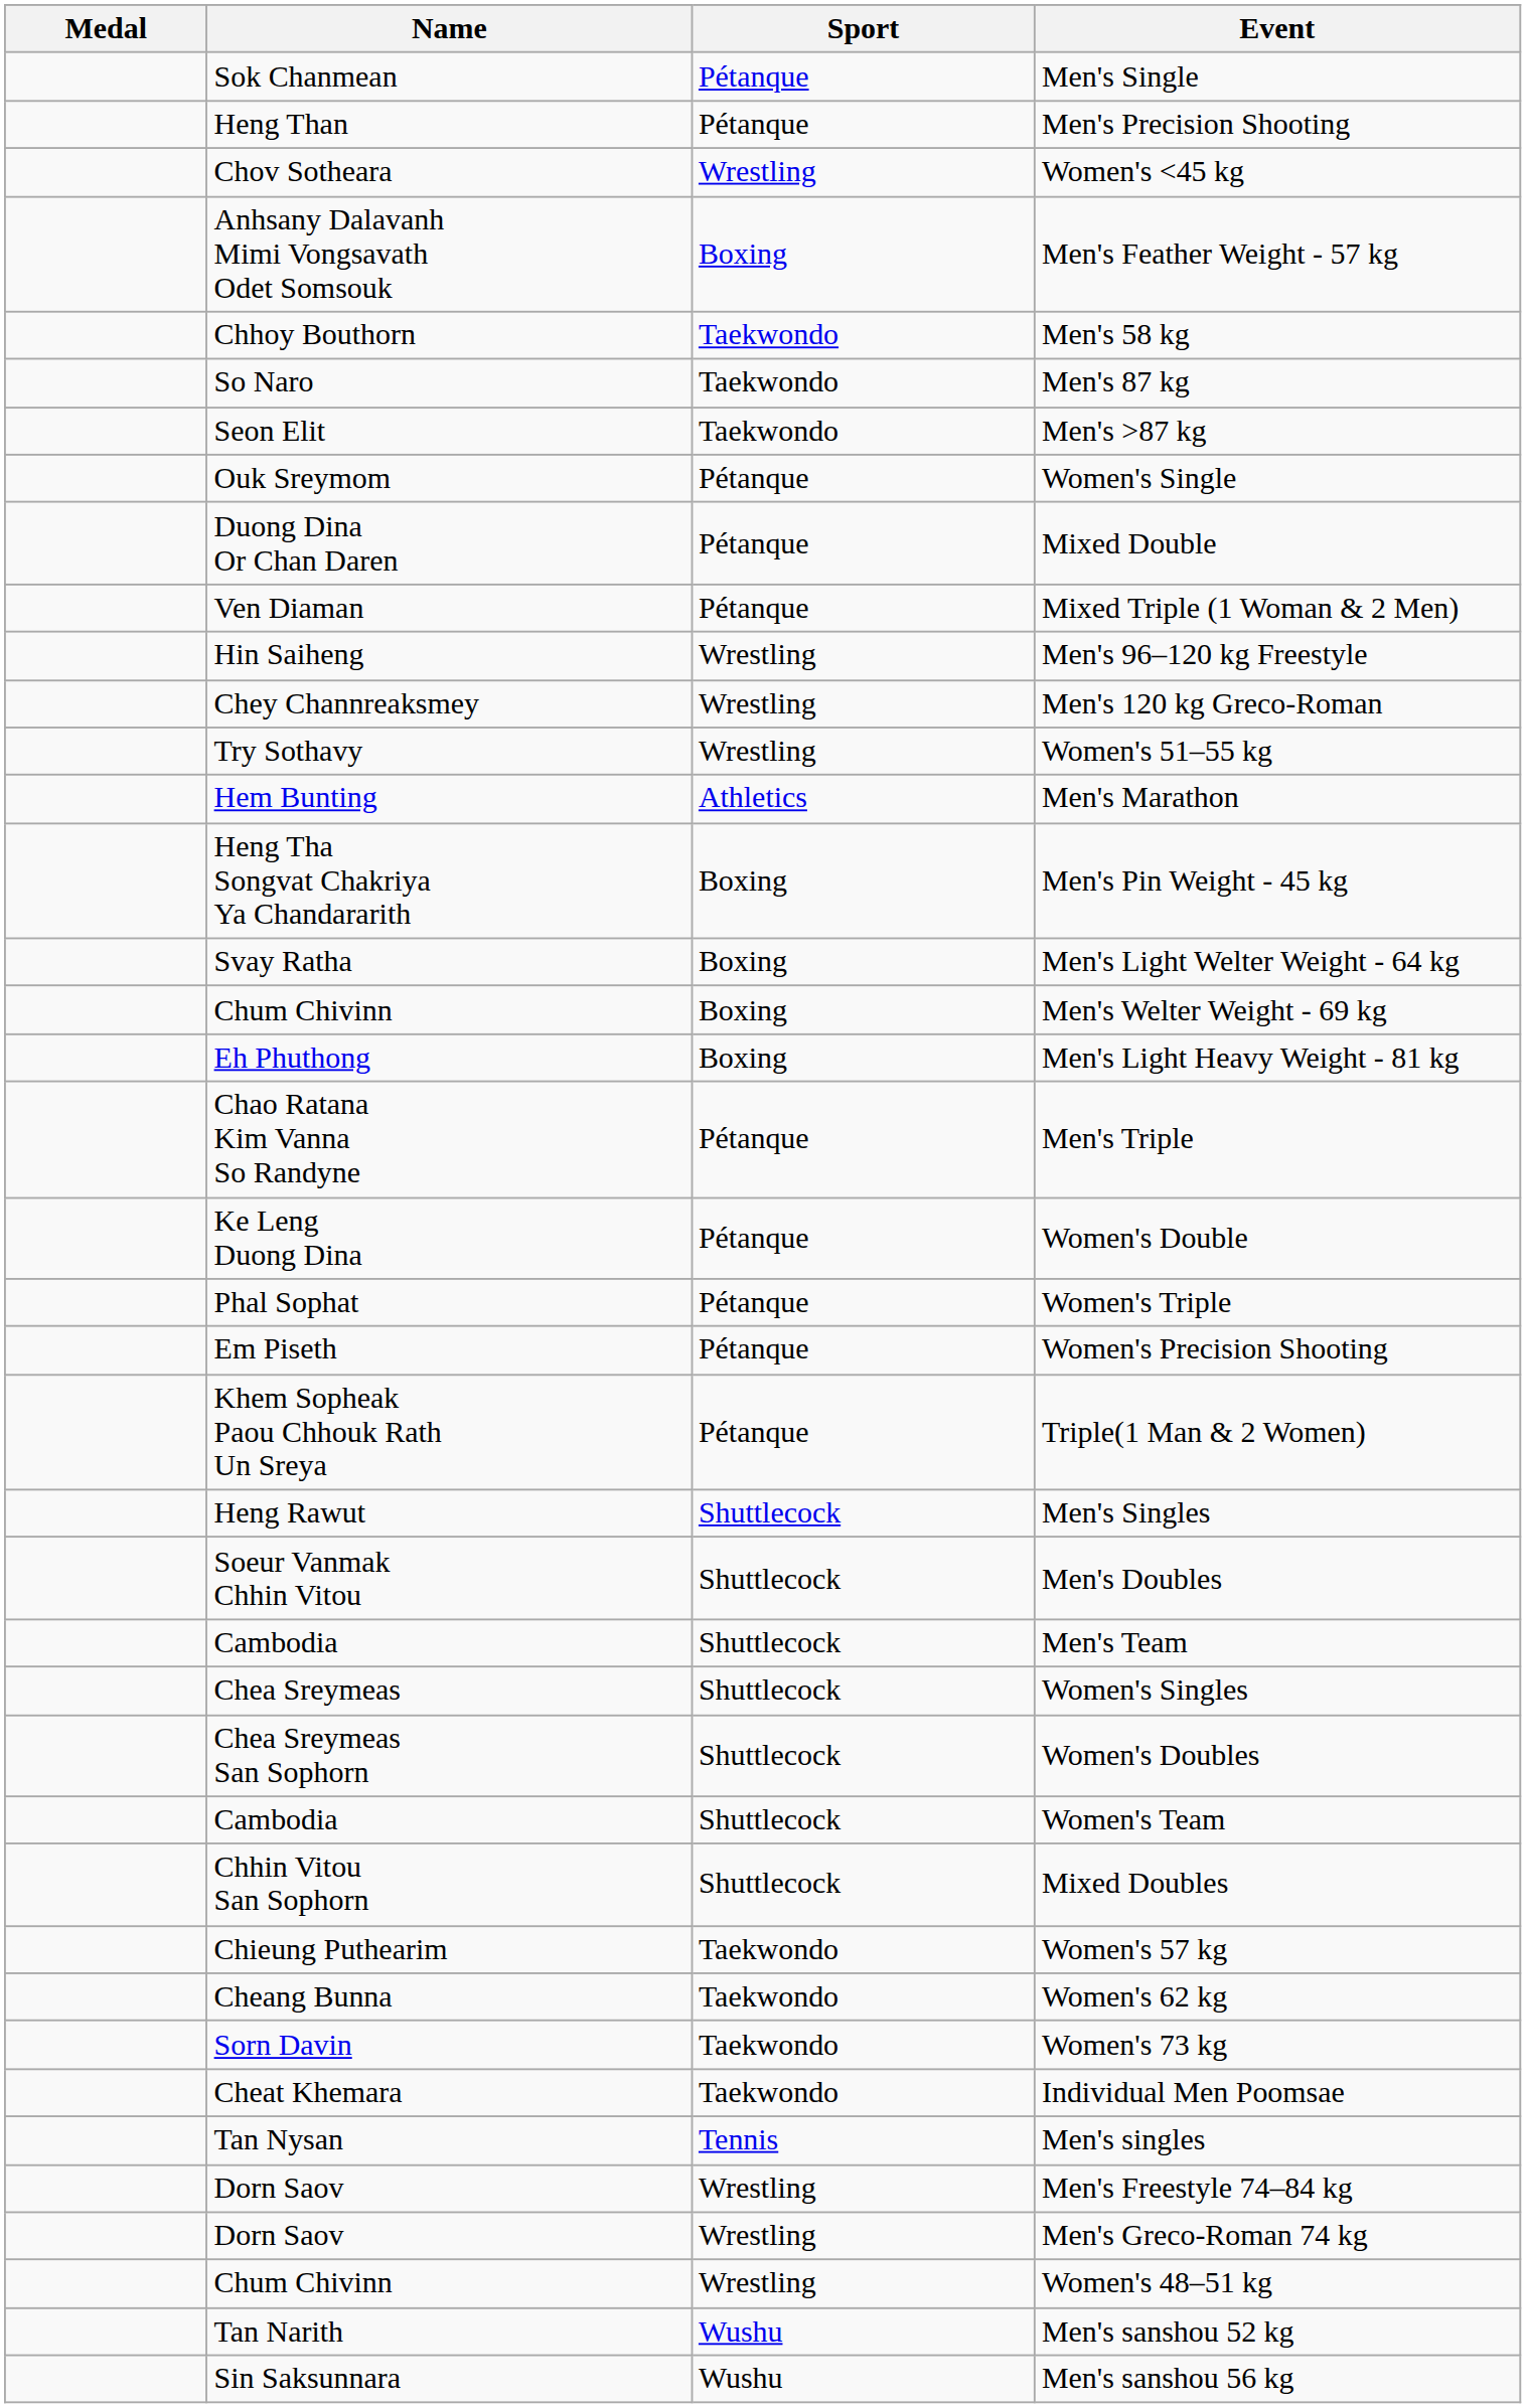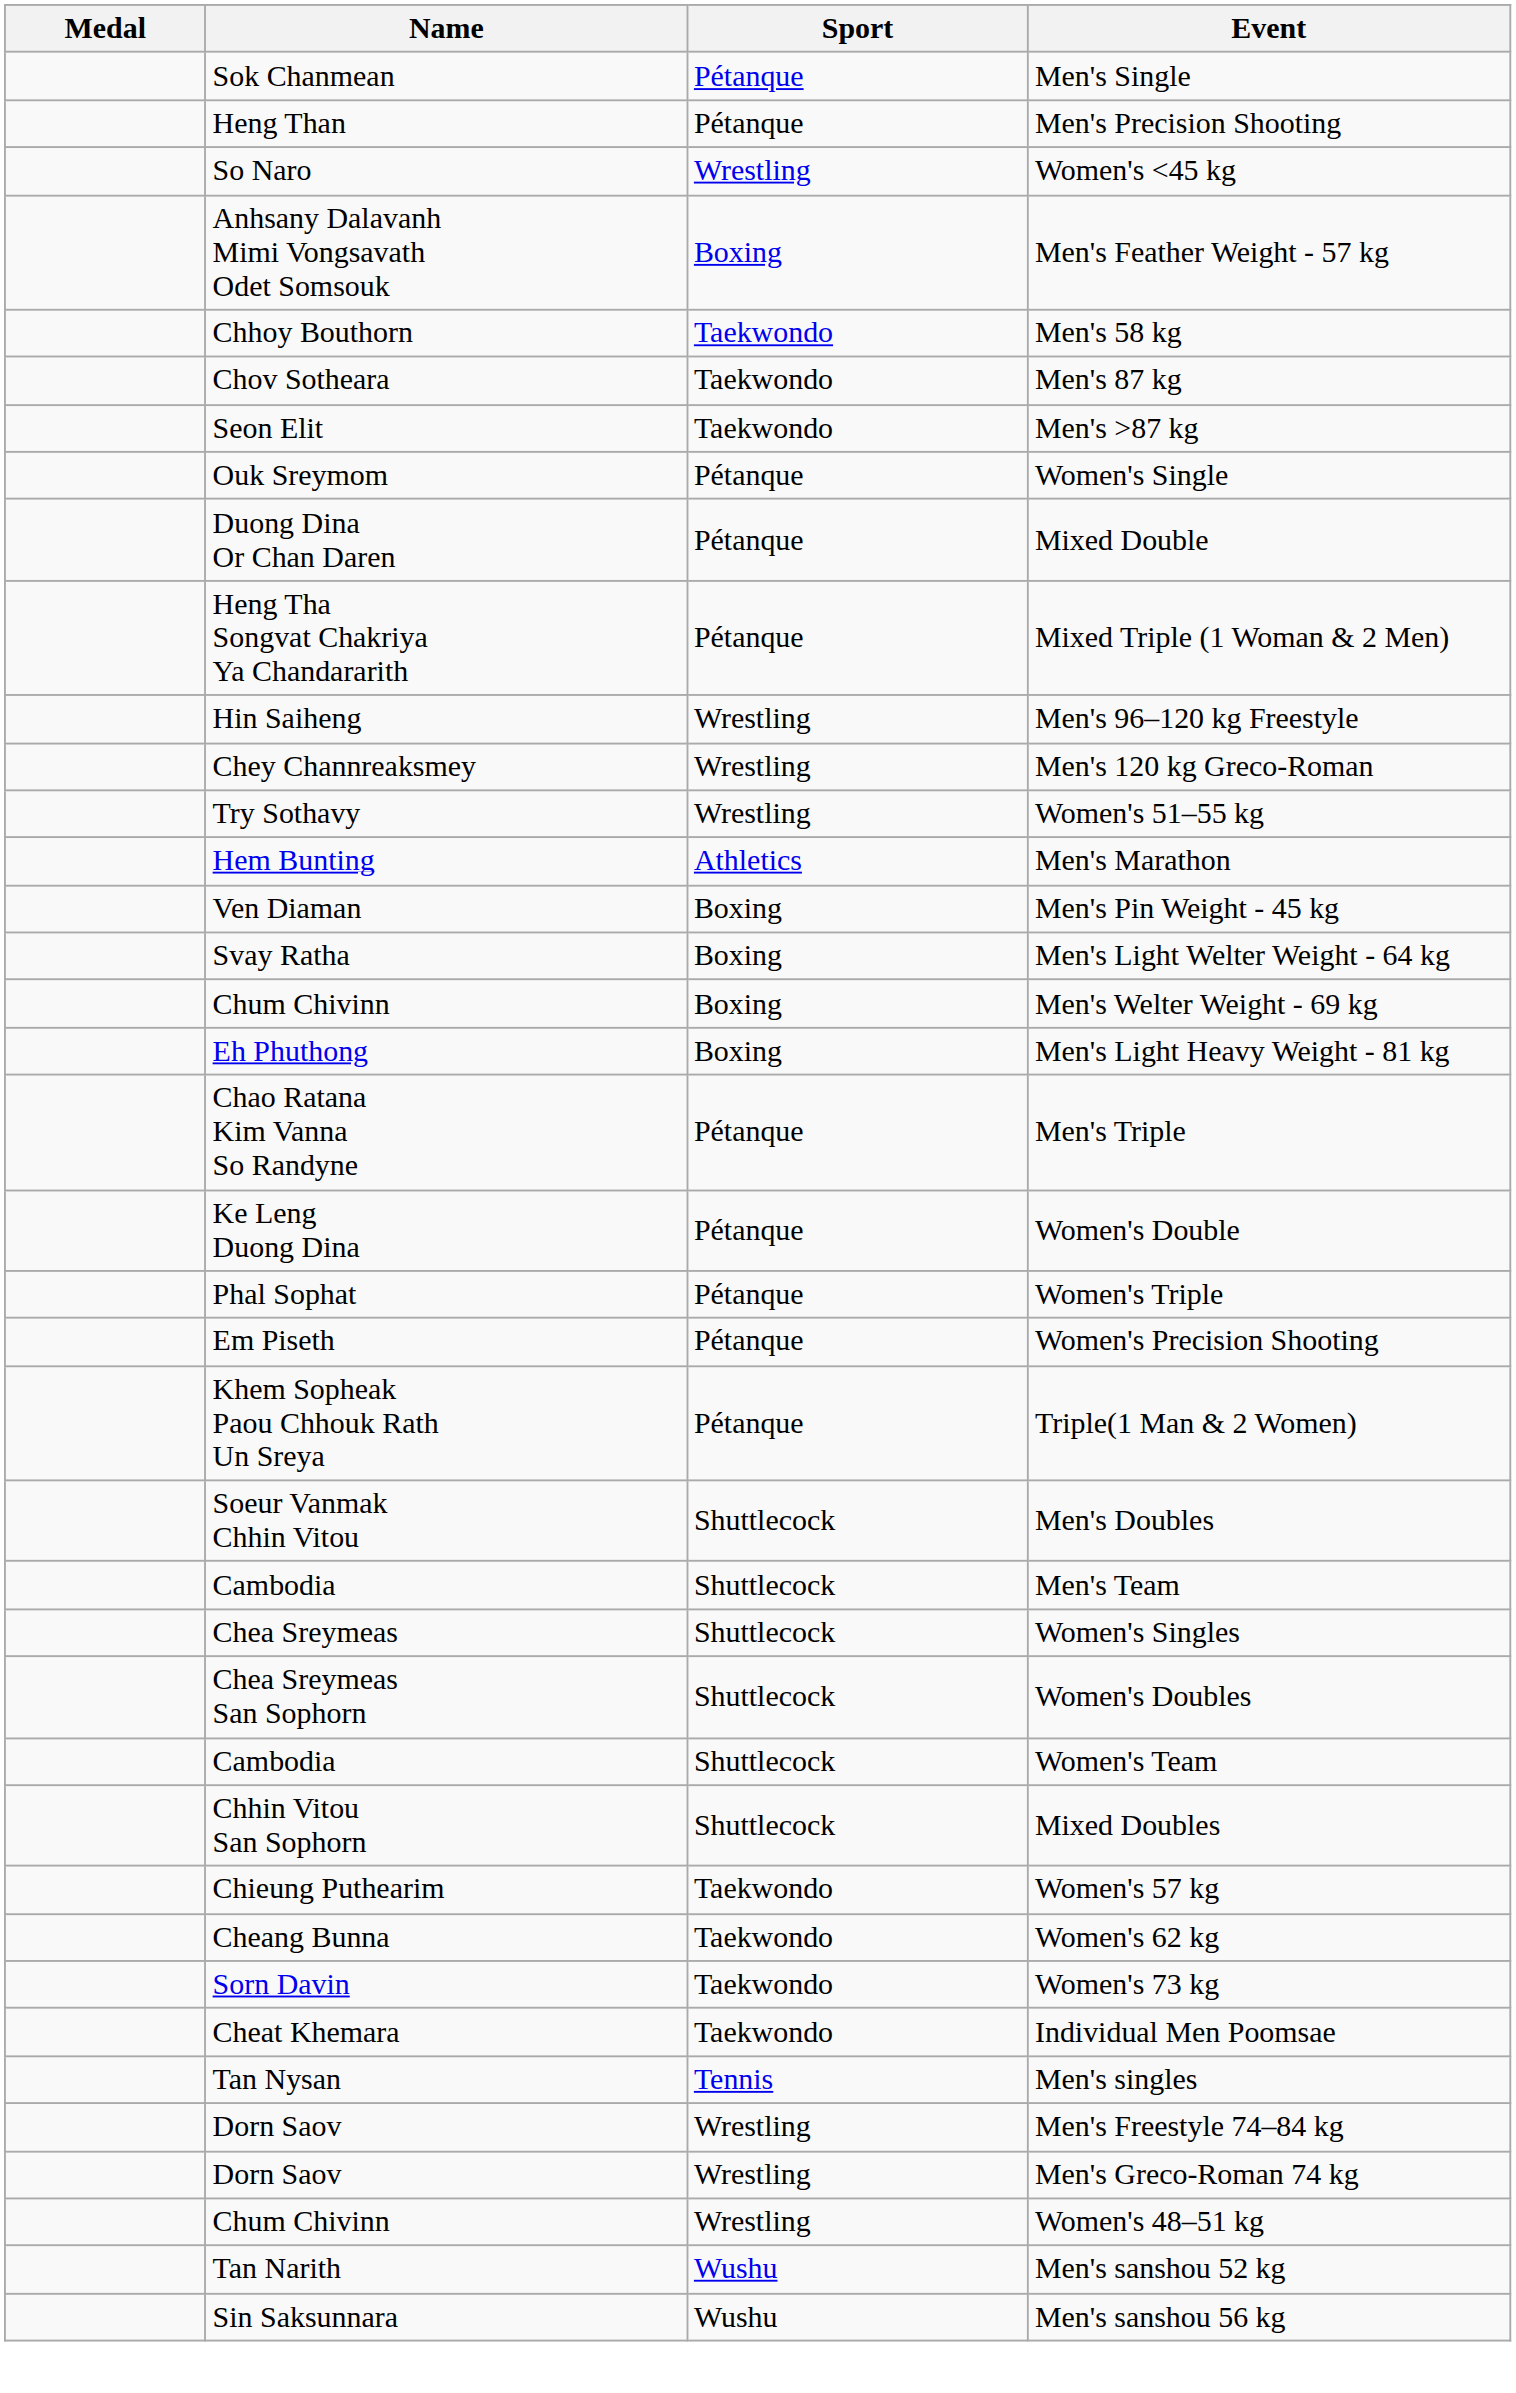Women's <45 kg | Name: Chov Sotheara -> So Naro
Men's 87 kg | Name: So Naro -> Chov Sotheara
Mixed Triple (1 Woman & 2 Men) | Name: Ven Diaman -> Heng Tha Songvat Chakriya Ya Chandararith
Men's Pin Weight - 45 kg | Name: Heng Tha Songvat Chakriya Ya Chandararith -> Ven Diaman
- row: Heng Rawut | Shuttlecock | Men's Singles
